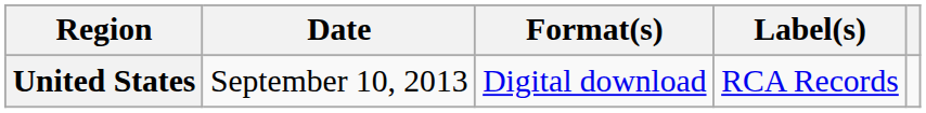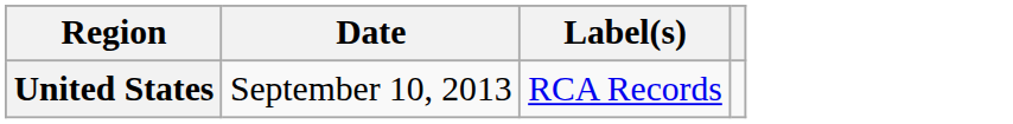- column: Format(s) | Digital download
